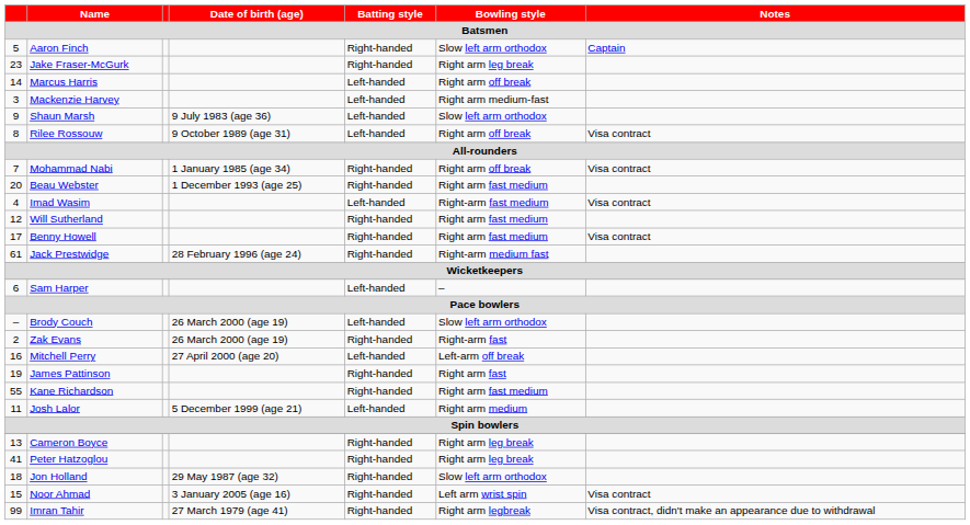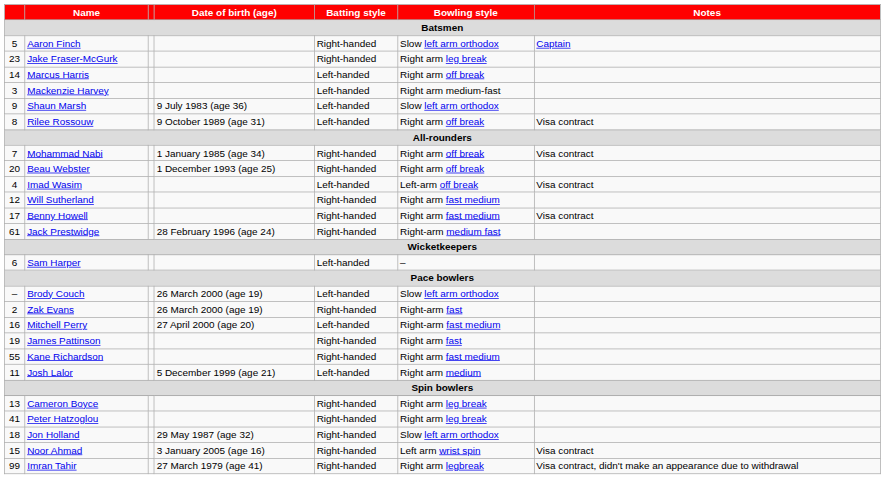Beau Webster | Bowling style: Right arm fast medium -> Right arm off break
Imad Wasim | Bowling style: Right-arm fast medium -> Left-arm off break
Mitchell Perry | Bowling style: Left-arm off break -> Right-arm fast medium
